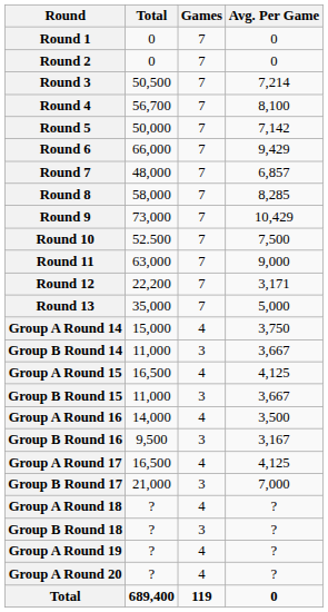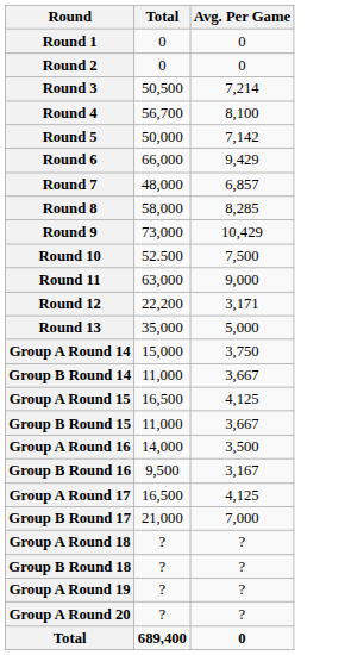- column: Games | 7 | 7 | 7 | 7 | 7 | 7 | 7 | 7 | 7 | 7 | 7 | 7 | 7 | 4 | 3 | 4 | 3 | 4 | 3 | 4 | 3 | 4 | 3 | 4 | 4 | 119
